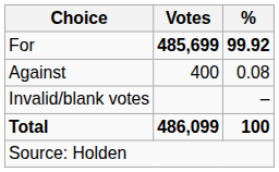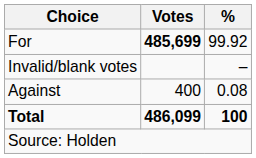For | %: bold -> normal
rows swapped: Against <-> Invalid/blank votes
